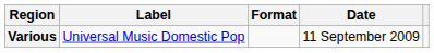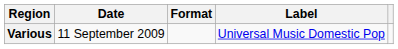columns swapped: Date <-> Label
